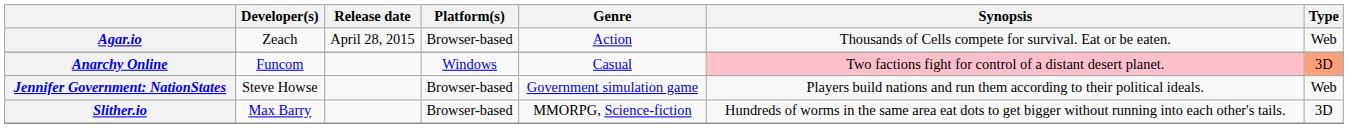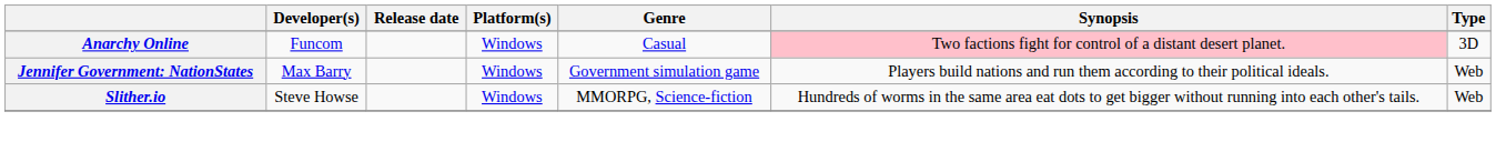- row: Agar.io | Zeach | April 28, 2015 | Browser-based | Action | Thousands of Cells compete for survival. Eat or be eaten. | Web
Anarchy Online | Type: lightsalmon background -> no background
Jennifer Government: NationStates | Developer(s): Steve Howse -> Max Barry
Jennifer Government: NationStates | Platform(s): Browser-based -> Windows
Slither.io | Developer(s): Max Barry -> Steve Howse
Slither.io | Platform(s): Browser-based -> Windows
Slither.io | Type: 3D -> Web
